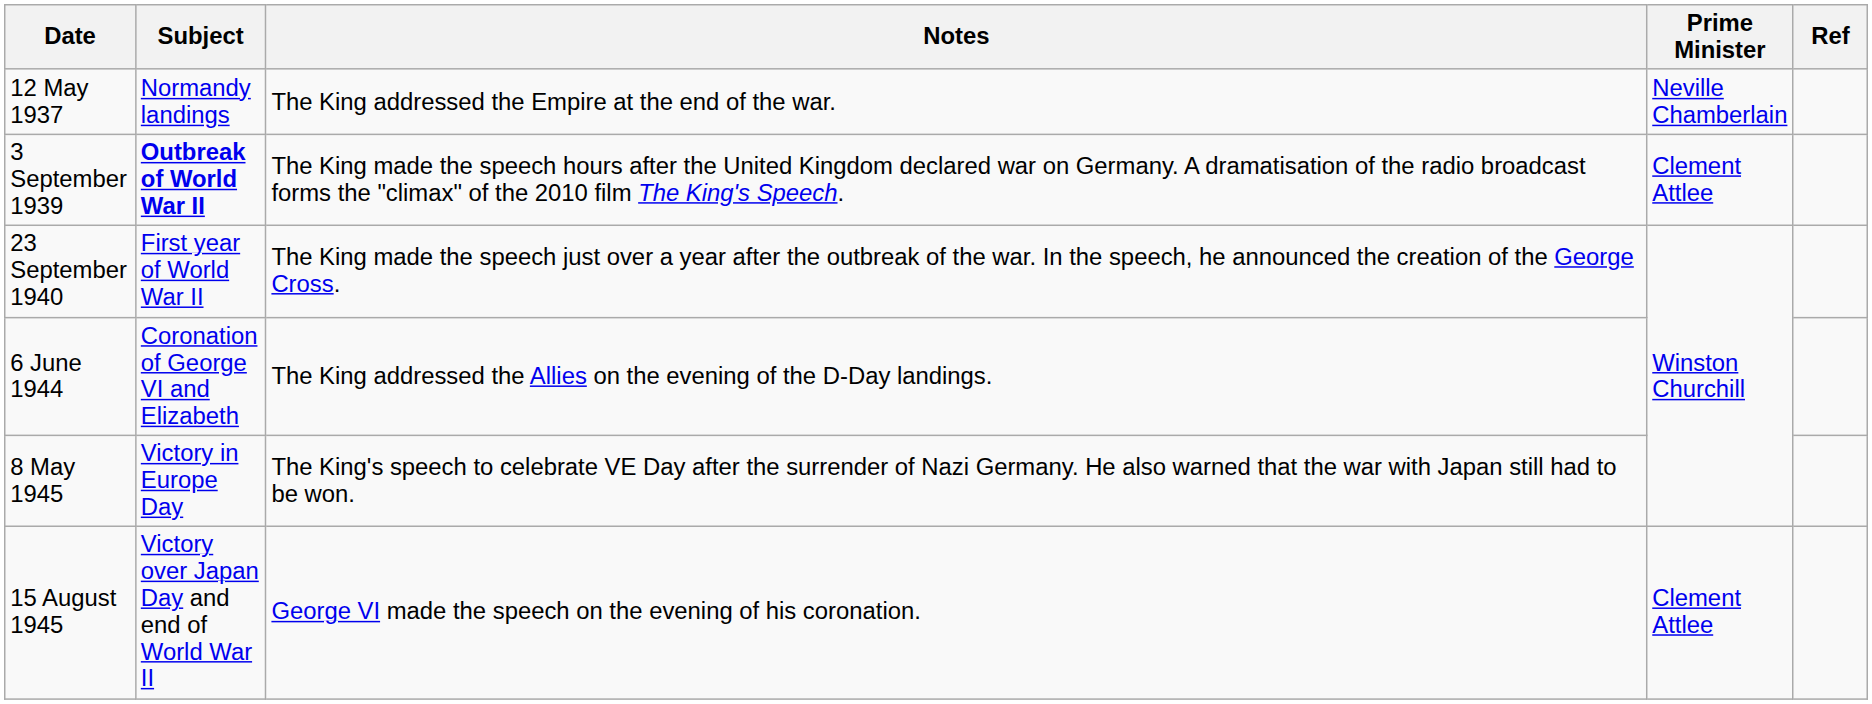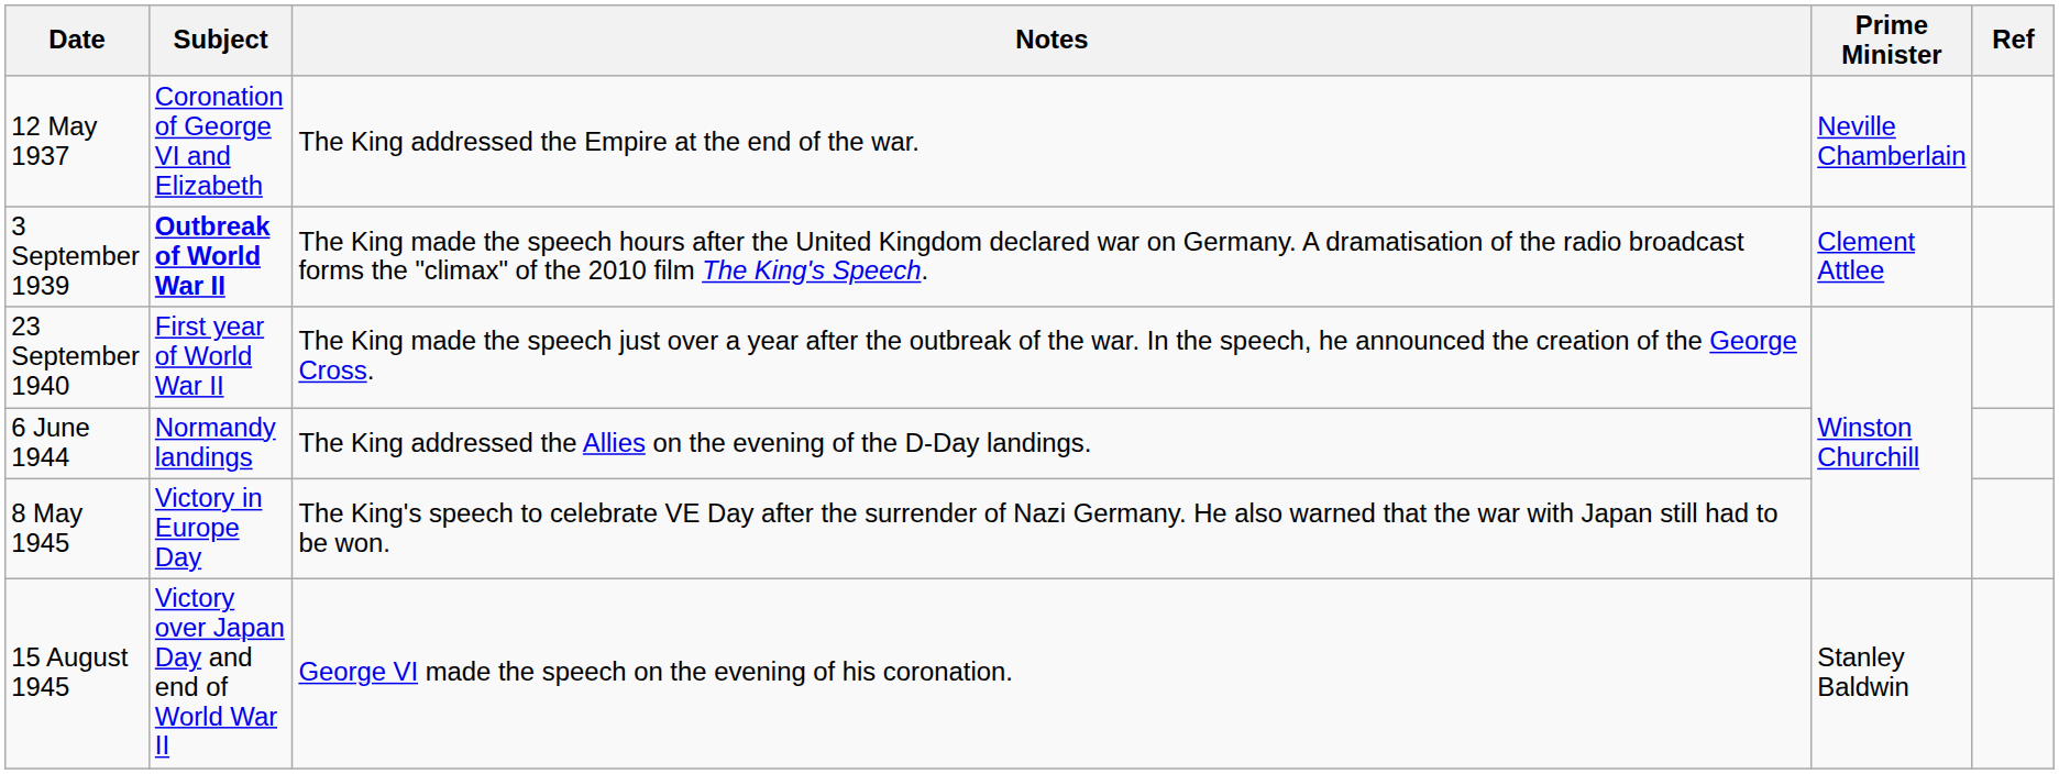12 May 1937 | Subject: Normandy landings -> Coronation of George VI and Elizabeth
6 June 1944 | Subject: Coronation of George VI and Elizabeth -> Normandy landings
15 August 1945 | Prime Minister: Clement Attlee -> Stanley Baldwin
